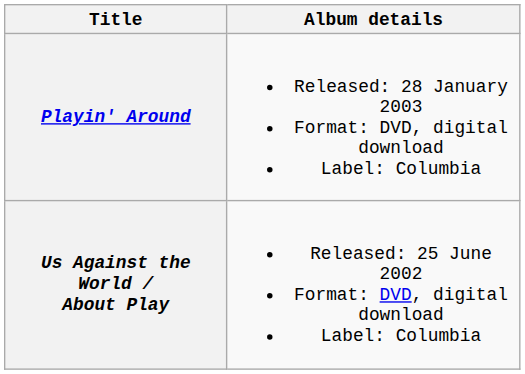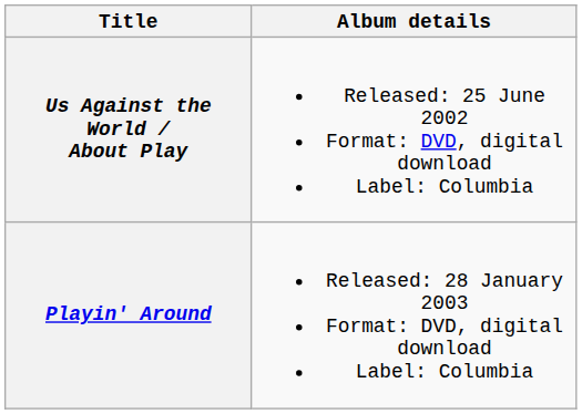rows swapped: Us Against the World / About Play <-> Playin' Around
